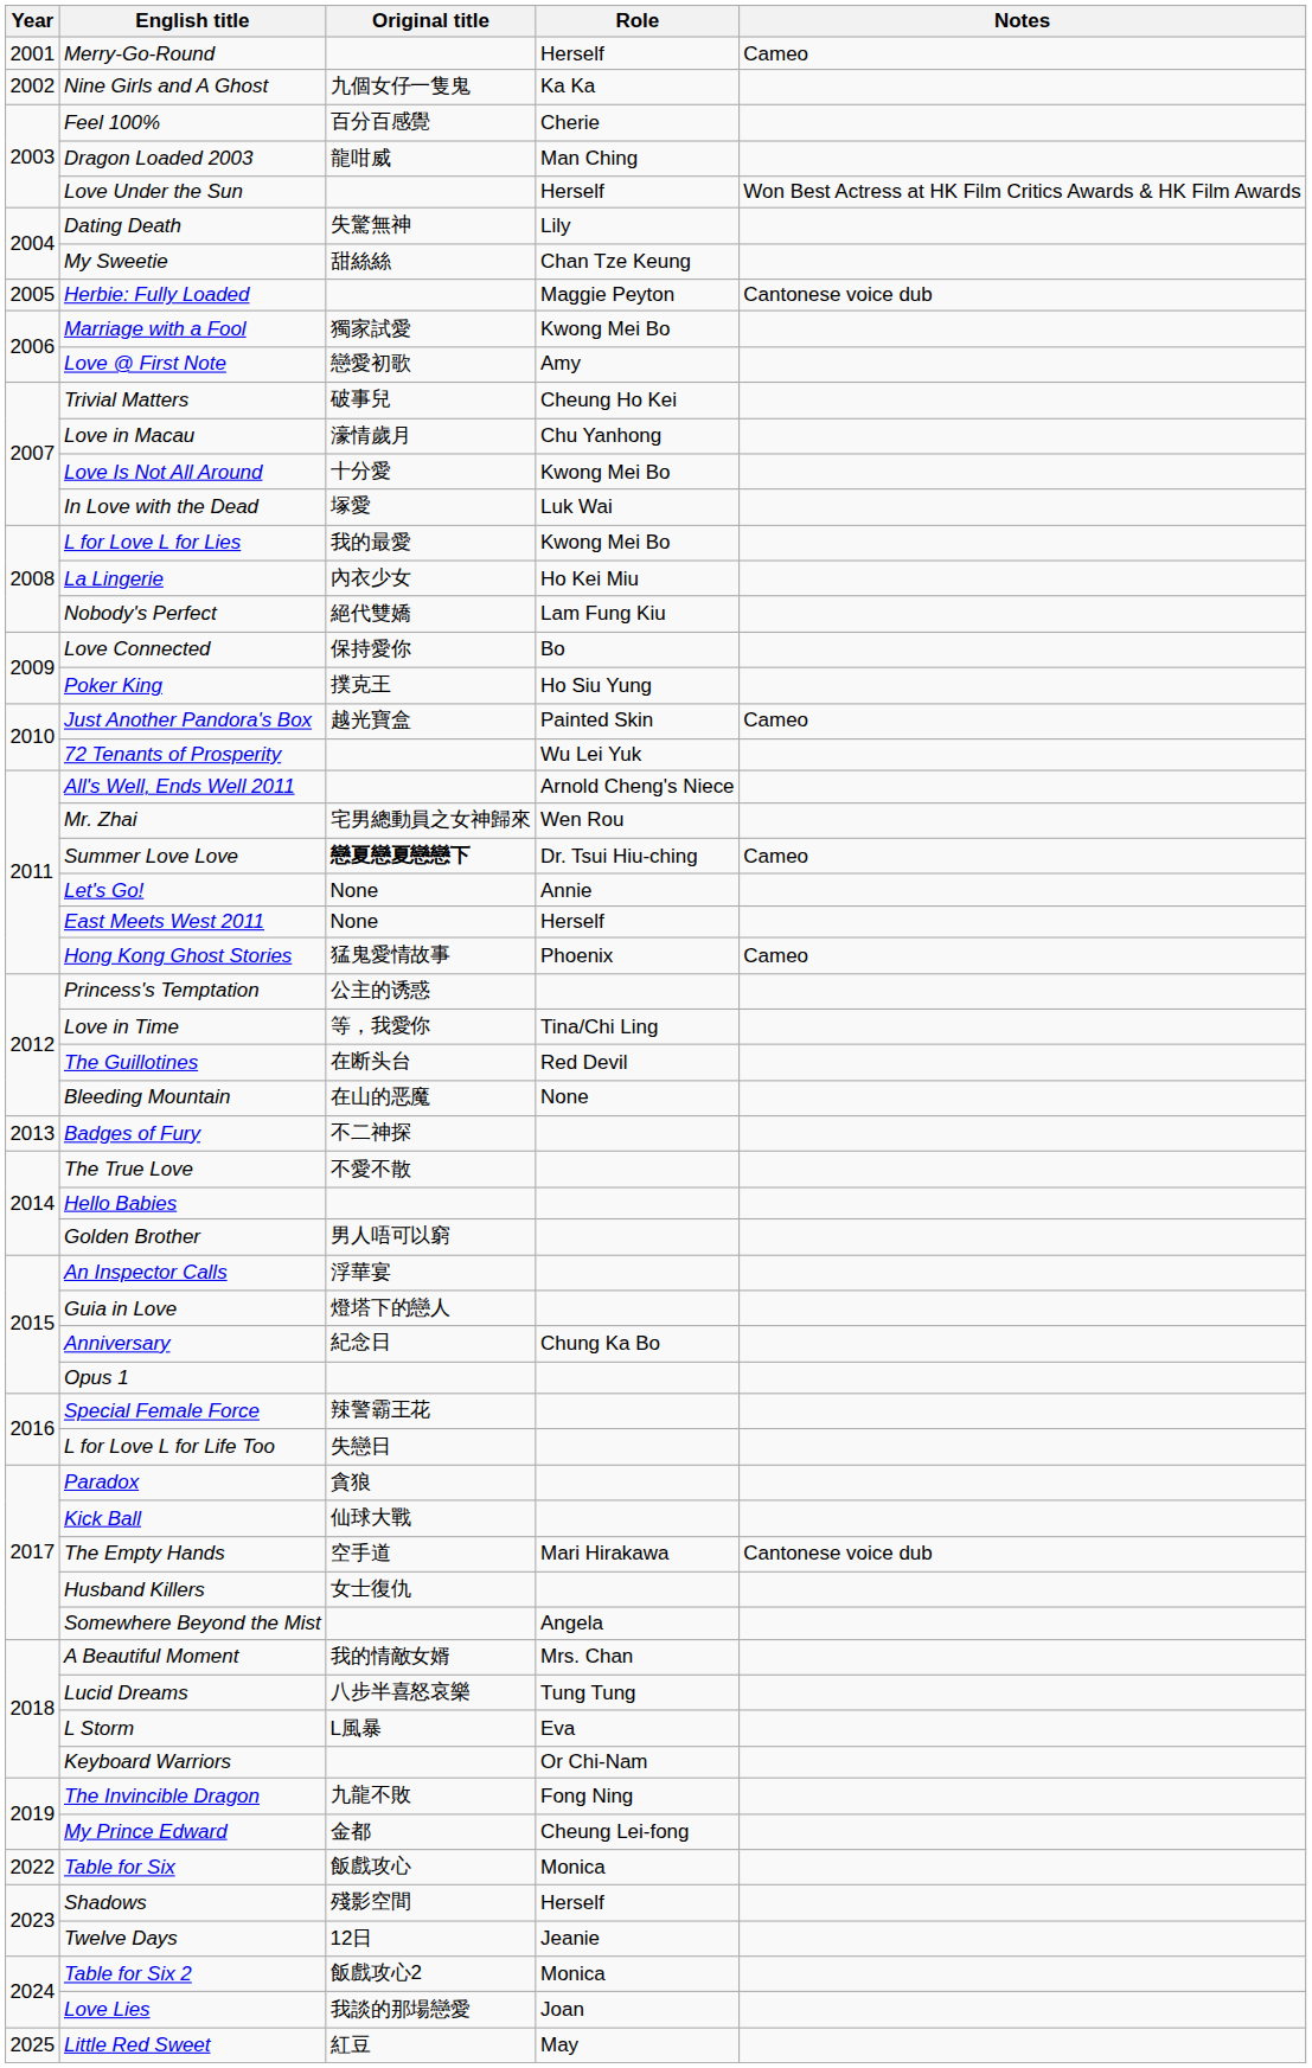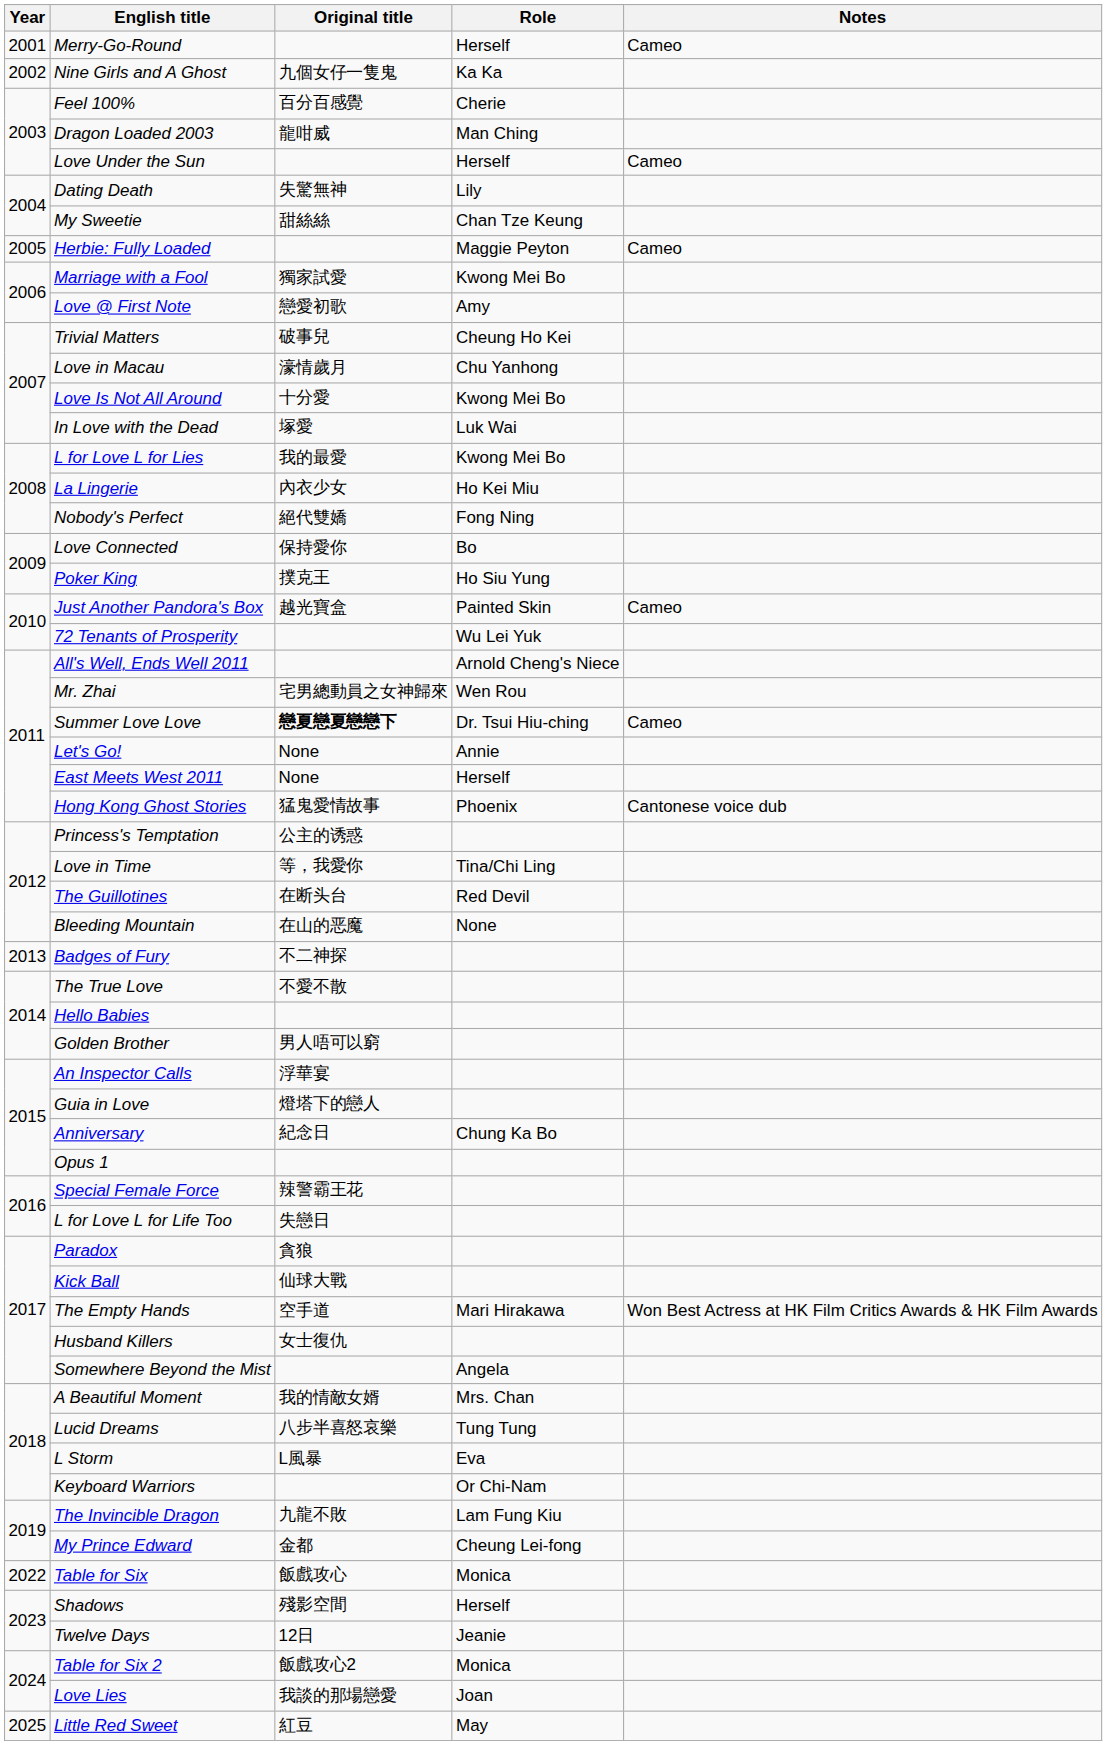Love Under the Sun | Notes: Won Best Actress at HK Film Critics Awards & HK Film Awards -> Cameo
Herbie: Fully Loaded | Notes: Cantonese voice dub -> Cameo
Nobody's Perfect | Role: Lam Fung Kiu -> Fong Ning
Hong Kong Ghost Stories | Notes: Cameo -> Cantonese voice dub
The Empty Hands | Notes: Cantonese voice dub -> Won Best Actress at HK Film Critics Awards & HK Film Awards
The Invincible Dragon | Role: Fong Ning -> Lam Fung Kiu
